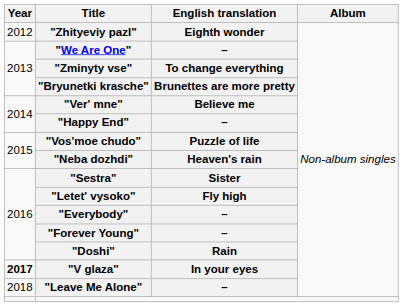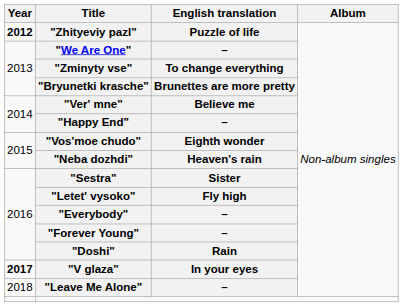"Zhityeviy pazl" | Year: normal -> bold
"Zhityeviy pazl" | English translation: Eighth wonder -> Puzzle of life
"Vos'moe chudo" | English translation: Puzzle of life -> Eighth wonder
